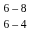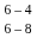rows swapped: 6 – 8 <-> 6 – 4
